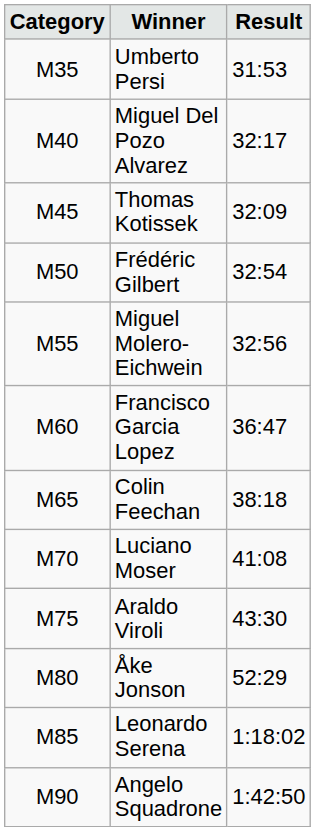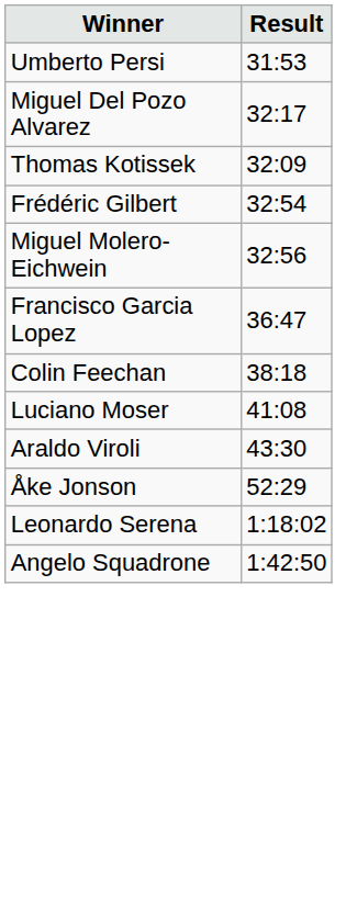- column: Category | M35 | M40 | M45 | M50 | M55 | M60 | M65 | M70 | M75 | M80 | M85 | M90
